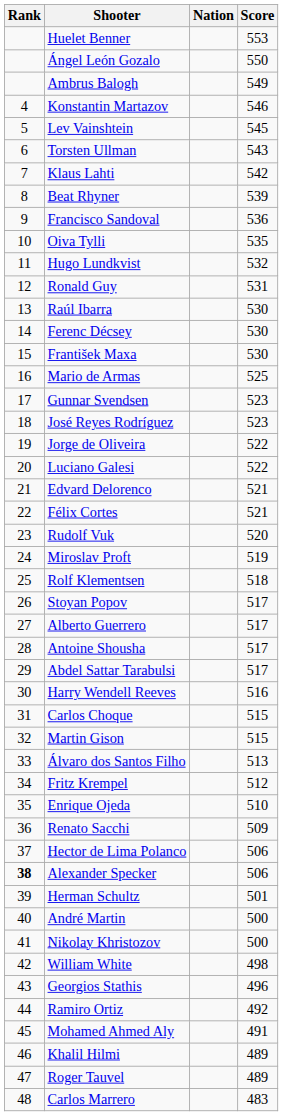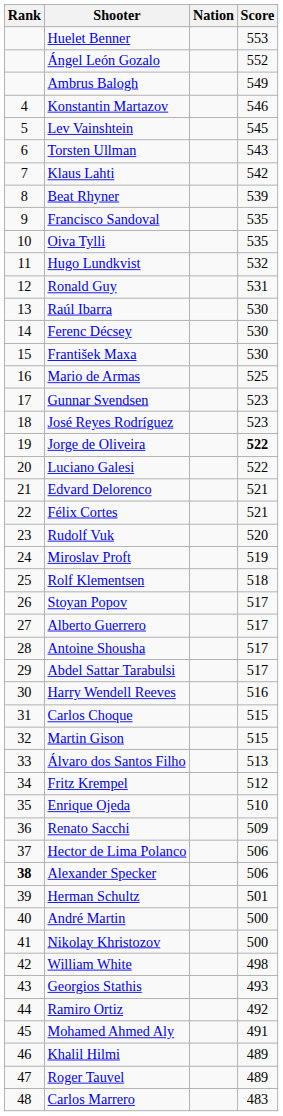Ángel León Gozalo | Score: 550 -> 552
Francisco Sandoval | Score: 536 -> 535
Jorge de Oliveira | Score: normal -> bold
Georgios Stathis | Score: 496 -> 493
